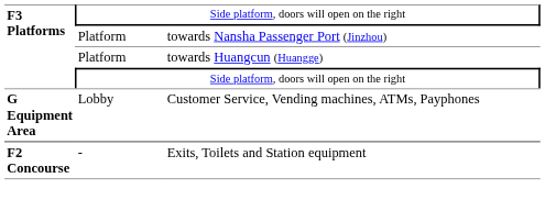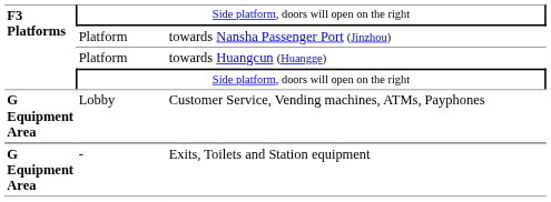Exits, Toilets and Station equipment | column 1: F2 Concourse -> G Equipment Area
